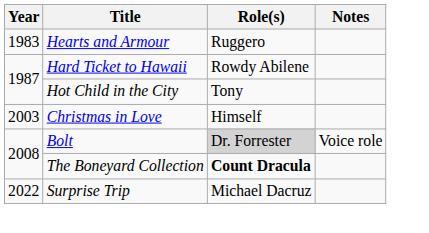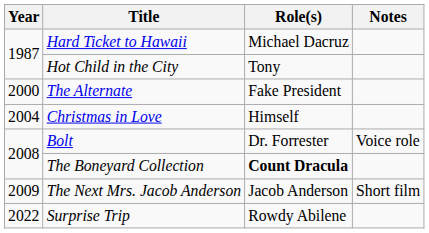- row: 1983 | Hearts and Armour | Ruggero
Hard Ticket to Hawaii | Role(s): Rowdy Abilene -> Michael Dacruz
+ row: 2000 | The Alternate | Fake President
Christmas in Love | Year: 2003 -> 2004
Bolt | Role(s): lightgrey background -> no background
+ row: 2009 | The Next Mrs. Jacob Anderson | Jacob Anderson | Short film
Surprise Trip | Role(s): Michael Dacruz -> Rowdy Abilene
